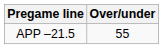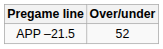APP –21.5 | Over/under: 55 -> 52
